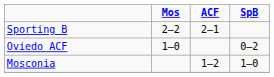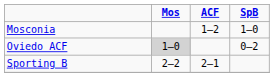rows swapped: Mosconia <-> Sporting B
Oviedo ACF | Mos: no background -> lightgrey background
